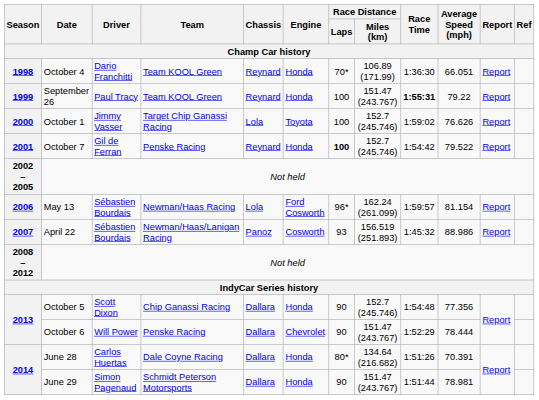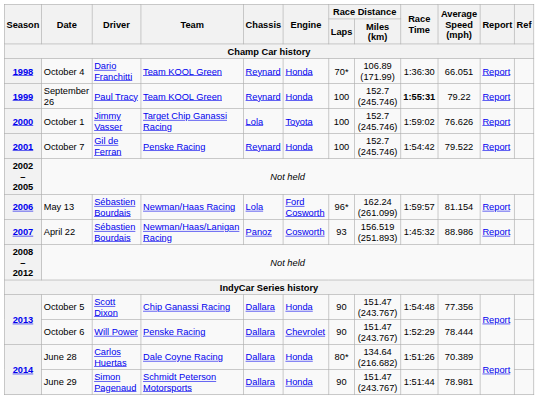September 26 | Race Distance / Miles (km): 151.47 (243.767) -> 152.7 (245.746)
October 7 | Race Distance / Laps: bold -> normal
October 5 | Race Distance / Miles (km): 152.7 (245.746) -> 151.47 (243.767)
June 28 | Average Speed (mph): 70.391 -> 70.389
